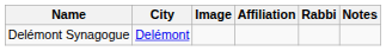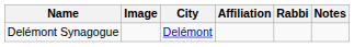columns swapped: Image <-> City
